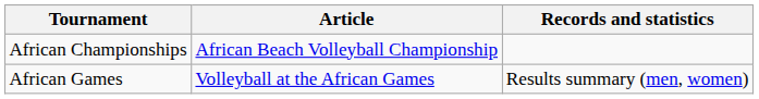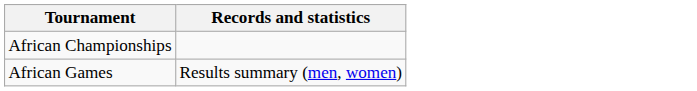- column: Article | African Beach Volleyball Championship | Volleyball at the African Games
